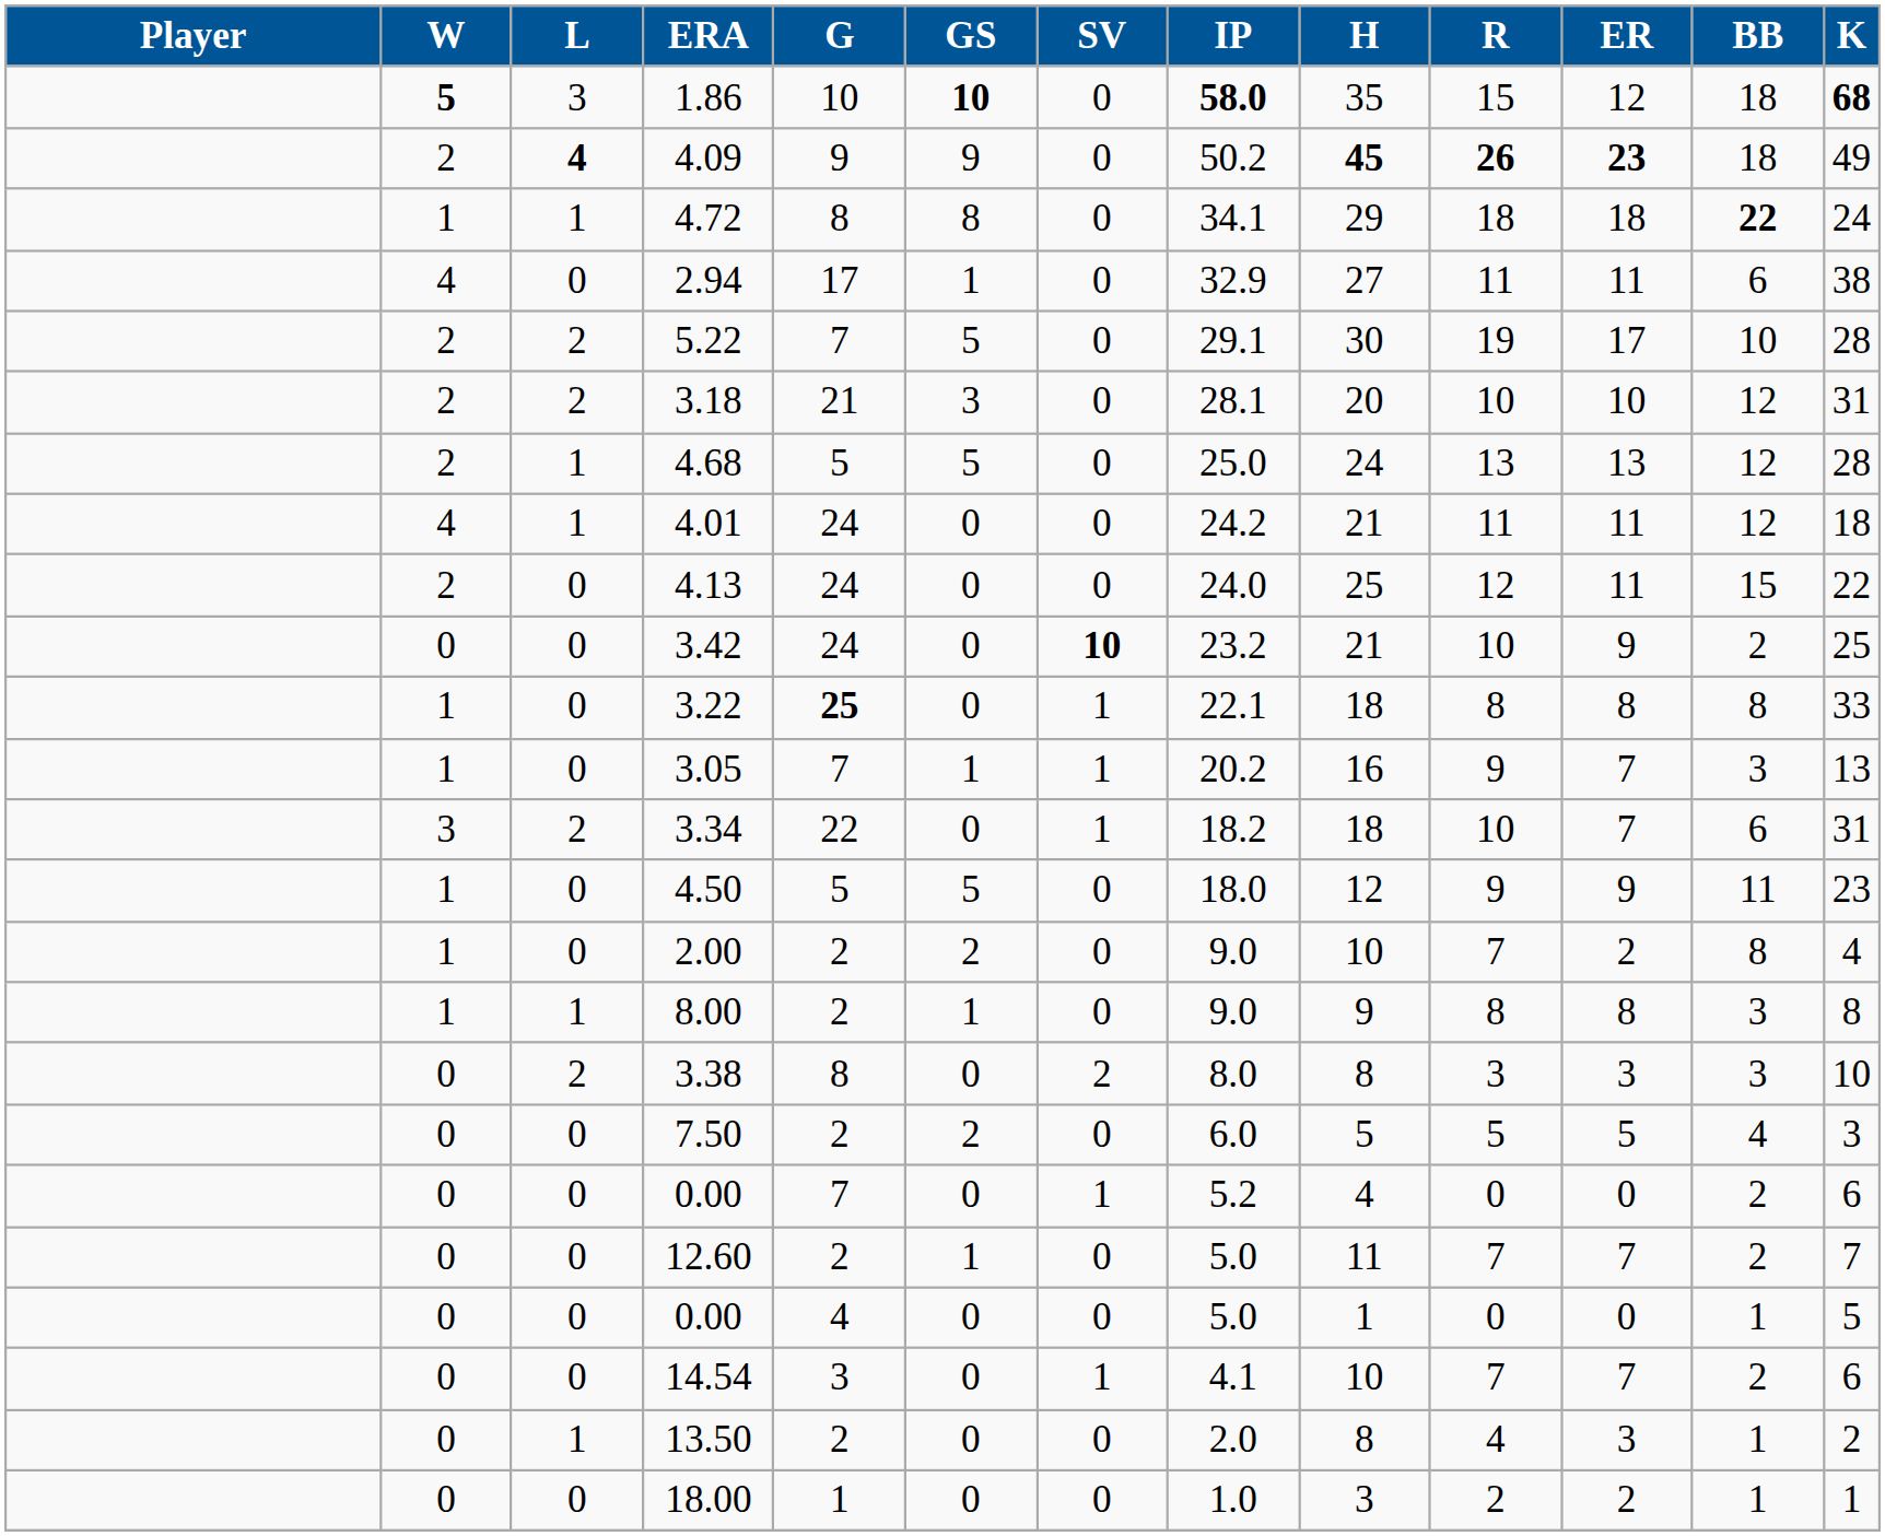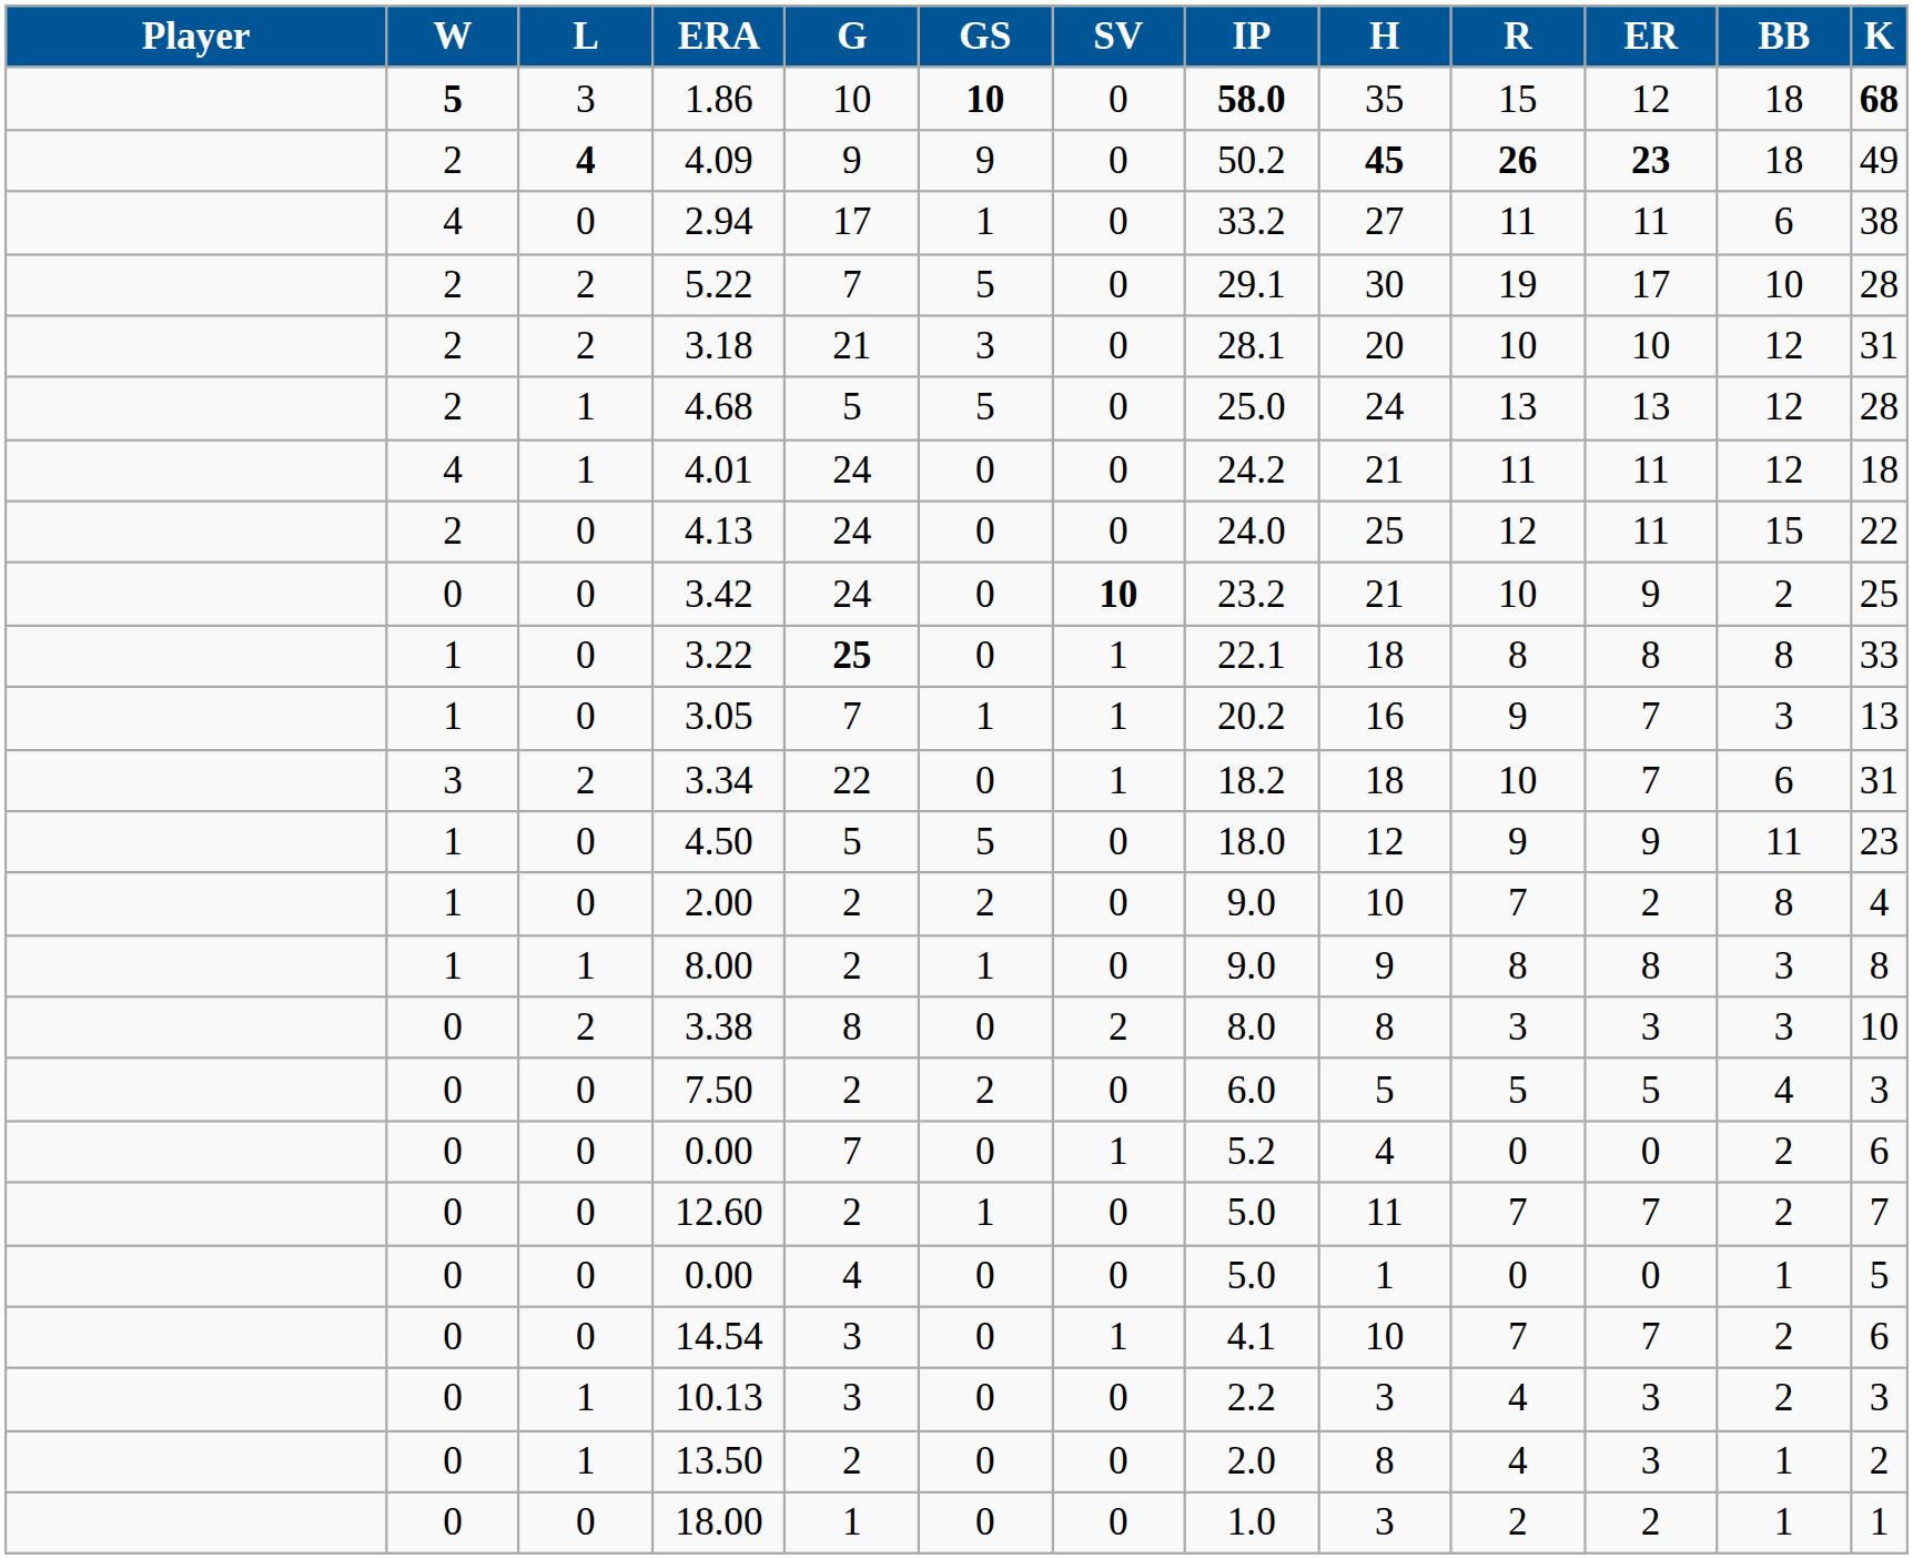- row: 1 | 1 | 4.72 | 8 | 8 | 0 | 34.1 | 29 | 18 | 18 | 22 | 24
2.94 | IP: 32.9 -> 33.2
+ row: 0 | 1 | 10.13 | 3 | 0 | 0 | 2.2 | 3 | 4 | 3 | 2 | 3
